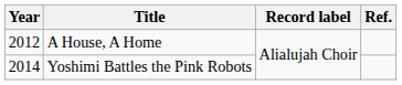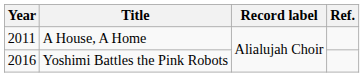A House, A Home | Year: 2012 -> 2011
Yoshimi Battles the Pink Robots | Year: 2014 -> 2016
